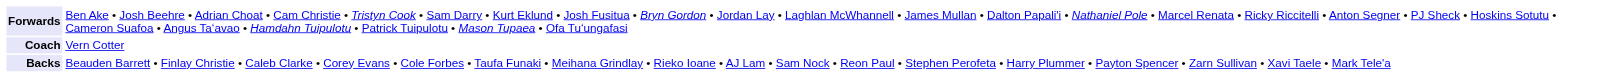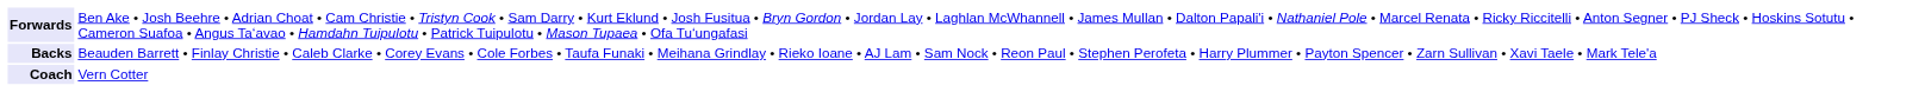rows swapped: Backs <-> Coach
